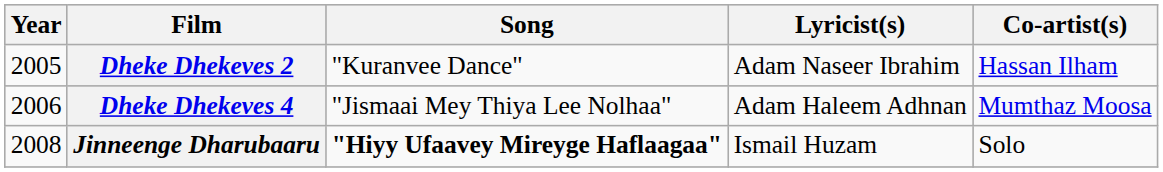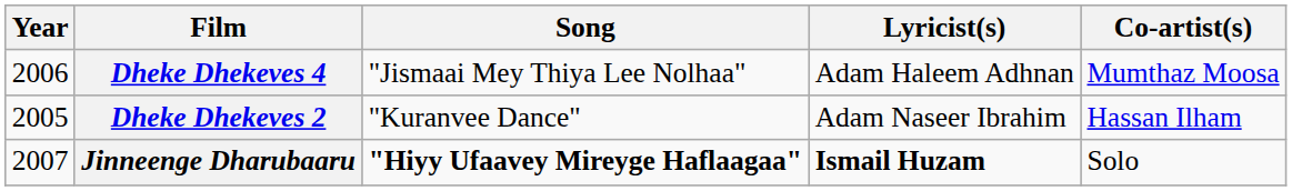rows swapped: Dheke Dhekeves 2 <-> Dheke Dhekeves 4
Jinneenge Dharubaaru | Year: 2008 -> 2007
Jinneenge Dharubaaru | Lyricist(s): normal -> bold
